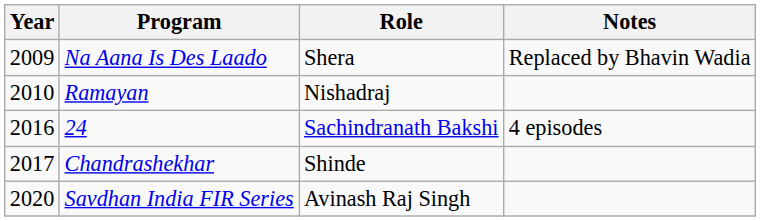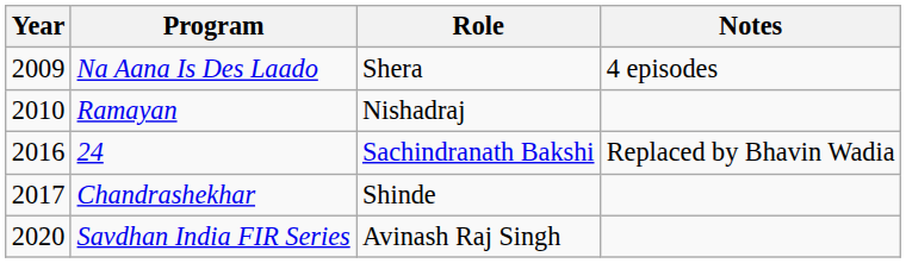Na Aana Is Des Laado | Notes: Replaced by Bhavin Wadia -> 4 episodes
24 | Notes: 4 episodes -> Replaced by Bhavin Wadia
